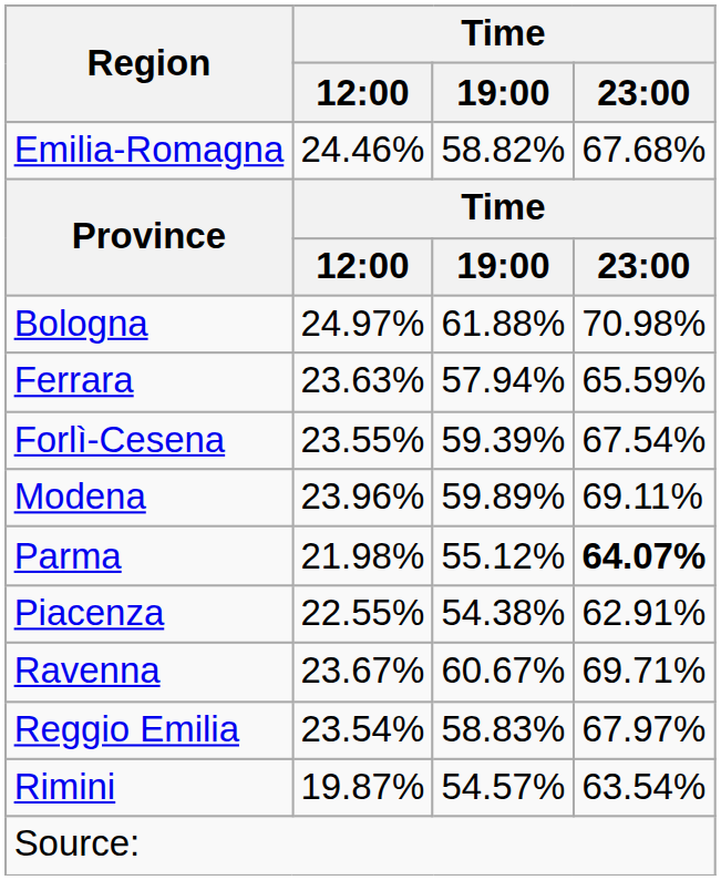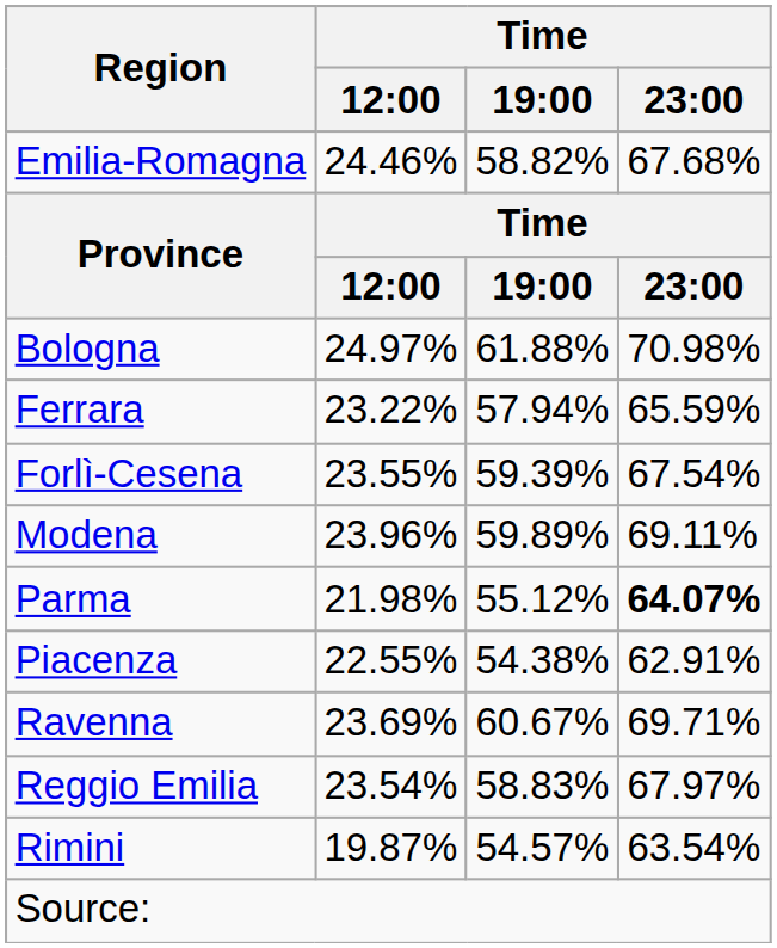Ferrara | Time / 12:00: 23.63% -> 23.22%
Ravenna | Time / 12:00: 23.67% -> 23.69%
